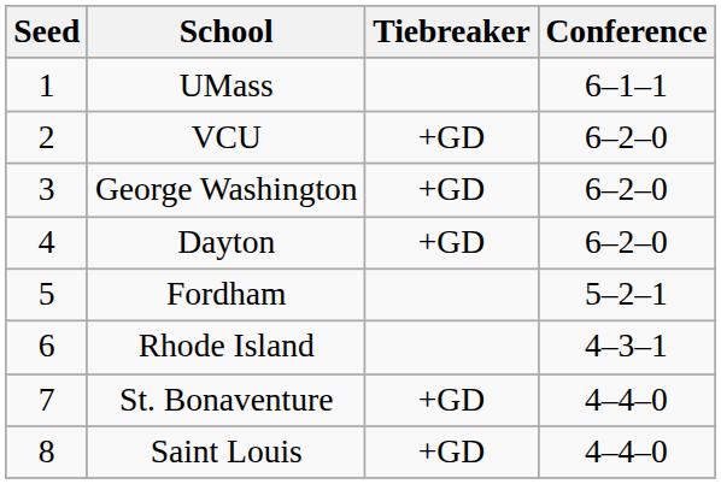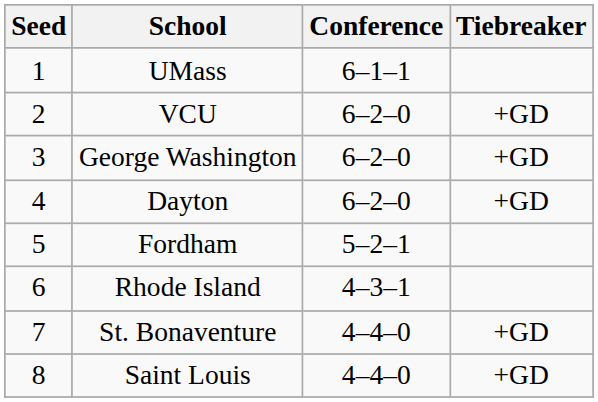columns swapped: Conference <-> Tiebreaker
